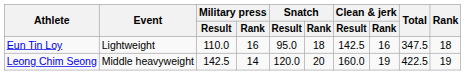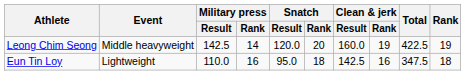rows swapped: Eun Tin Loy <-> Leong Chim Seong
